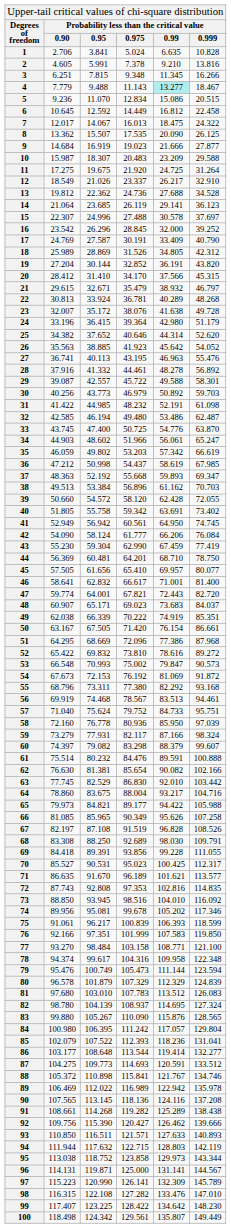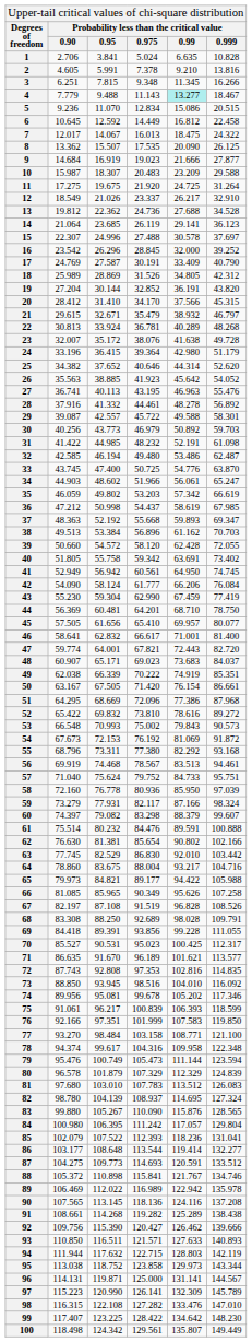53 | Probability less than the critical value / 0.99: 79.847 -> 79.843
62 | Probability less than the critical value / 0.99: 90.082 -> 90.802
68 | Probability less than the critical value / 0.99: 98.030 -> 98.028
